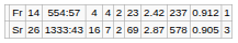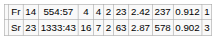Sr | column 3: 26 -> 23
Sr | column 8: 69 -> 63
Sr | column 11: 0.905 -> 0.902
